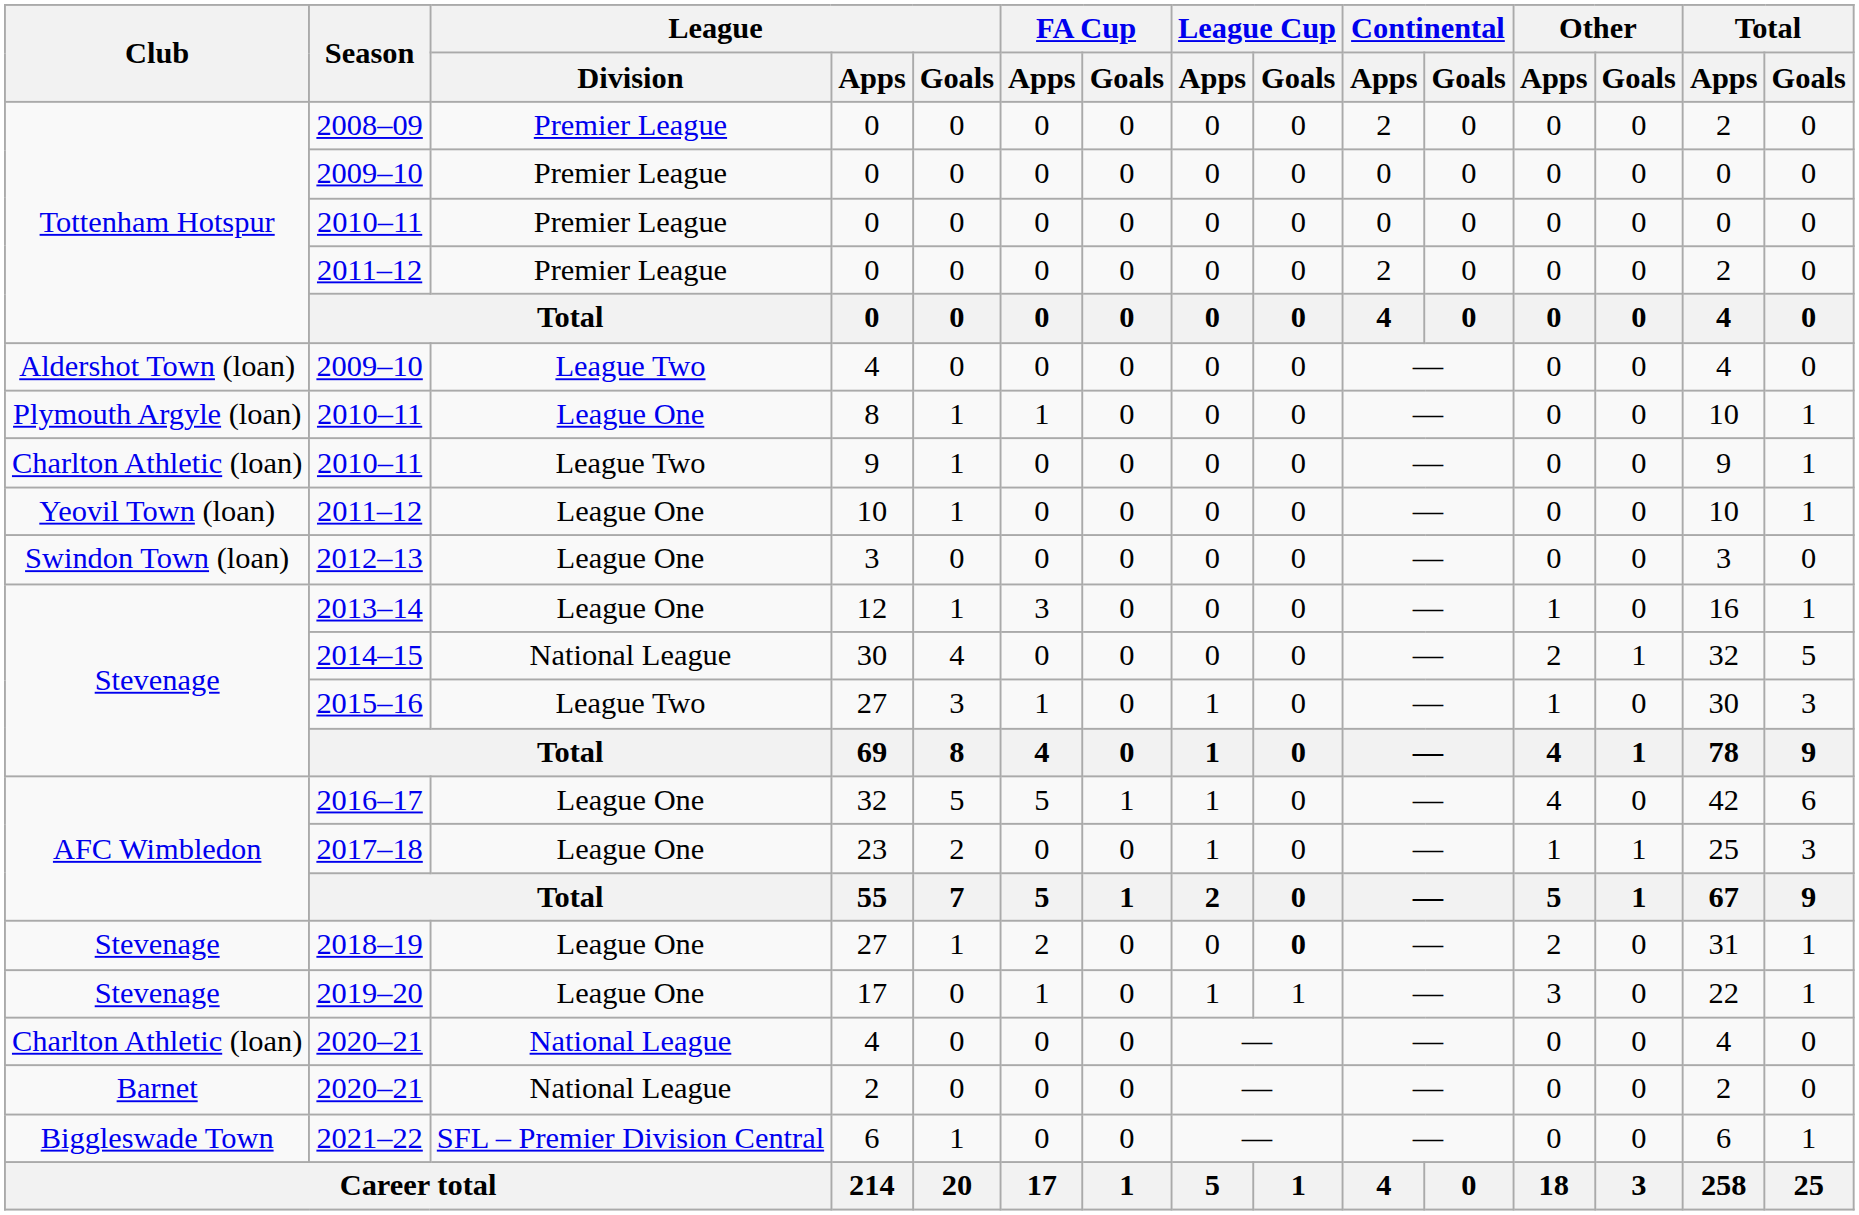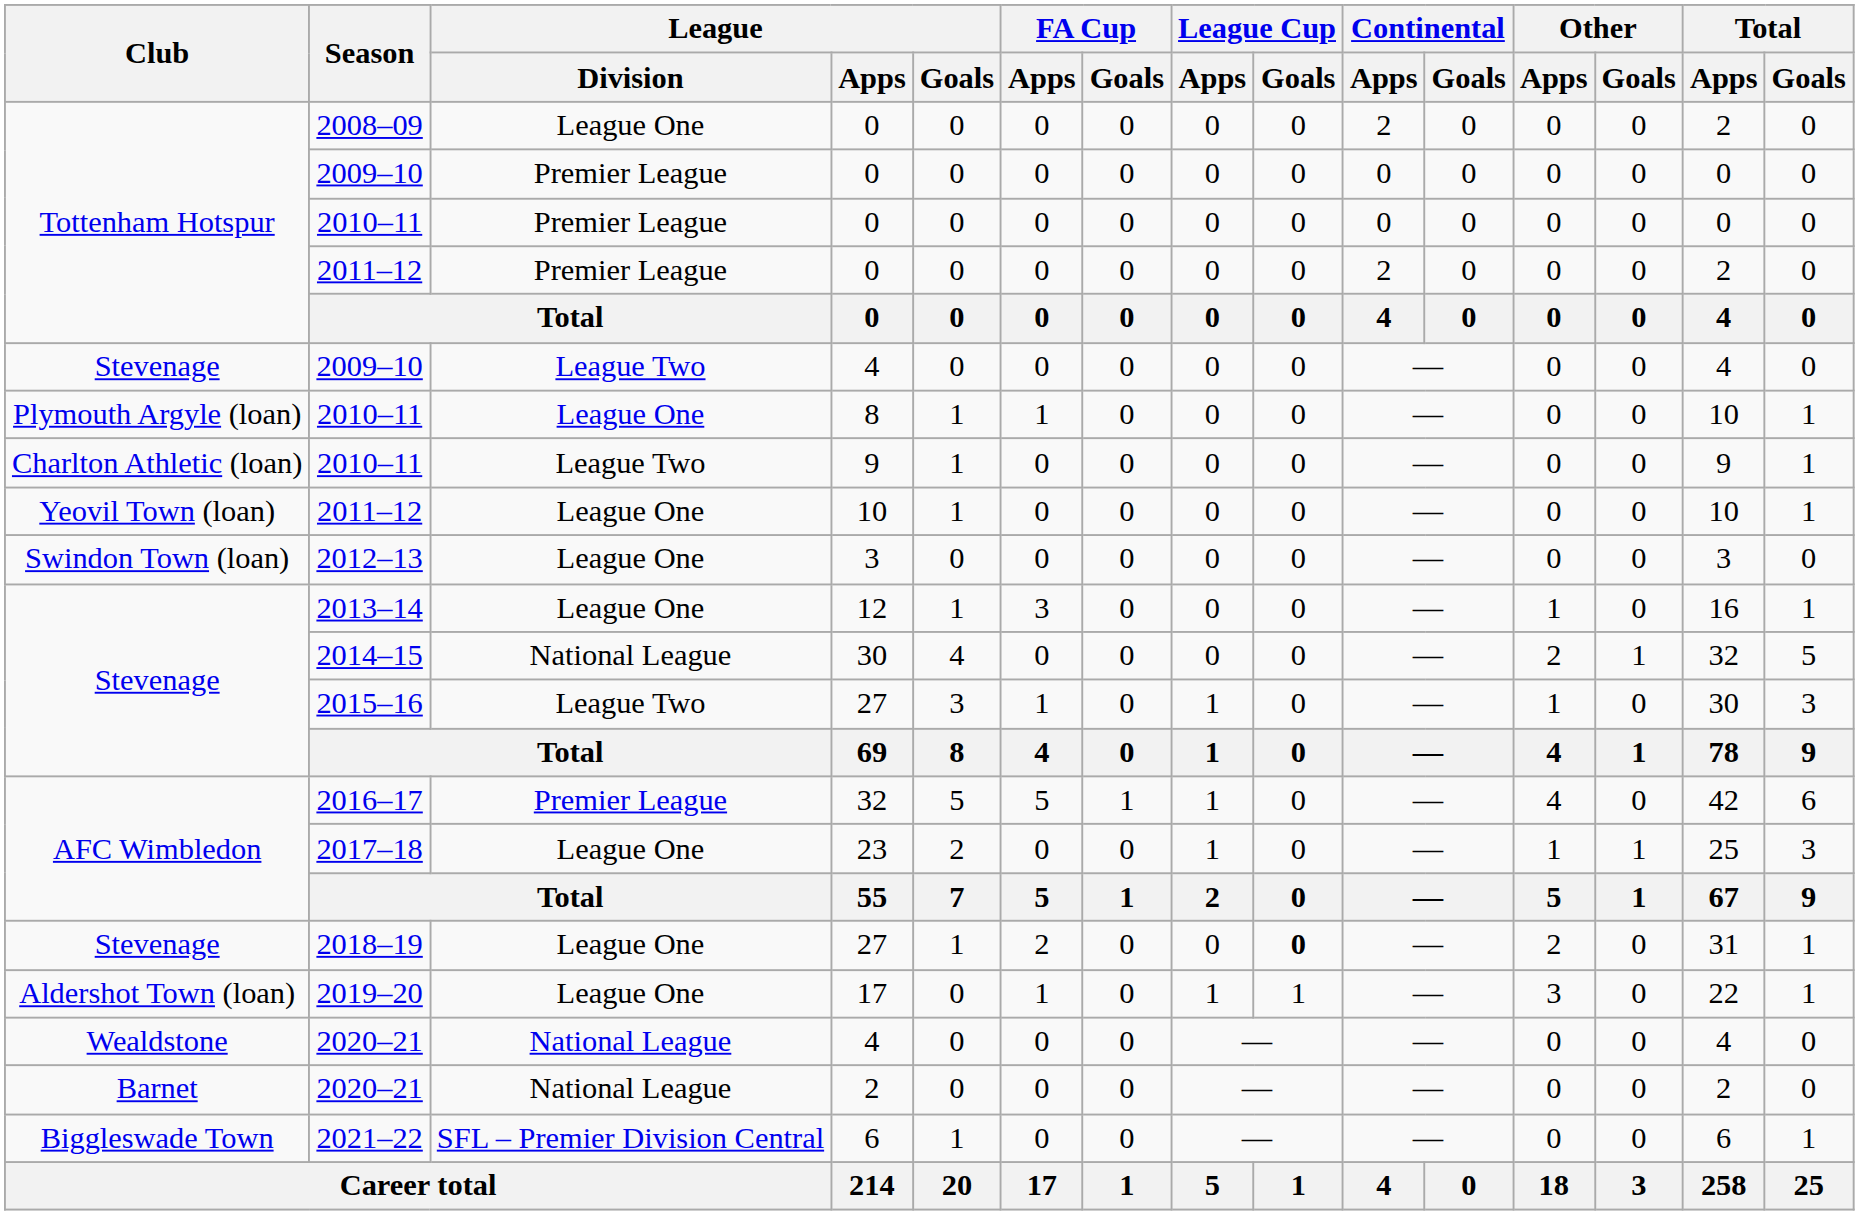2008–09 | League / Division: Premier League -> League One
2009–10 / 4 | Club: Aldershot Town (loan) -> Stevenage
2016–17 | League / Division: League One -> Premier League
2019–20 | Club: Stevenage -> Aldershot Town (loan)
2020–21 / 4 | Club: Charlton Athletic (loan) -> Wealdstone
